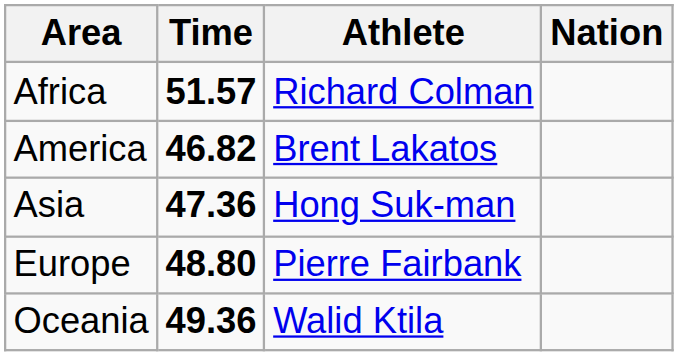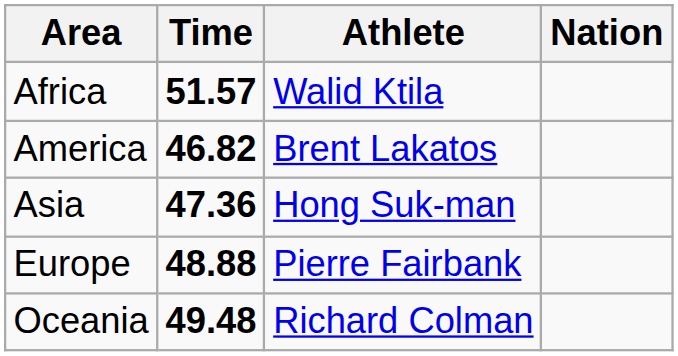Africa | Athlete: Richard Colman -> Walid Ktila
Europe | Time: 48.80 -> 48.88
Oceania | Time: 49.36 -> 49.48
Oceania | Athlete: Walid Ktila -> Richard Colman
